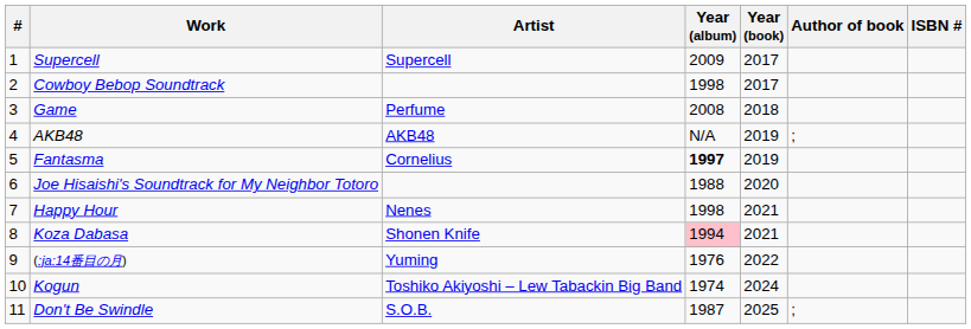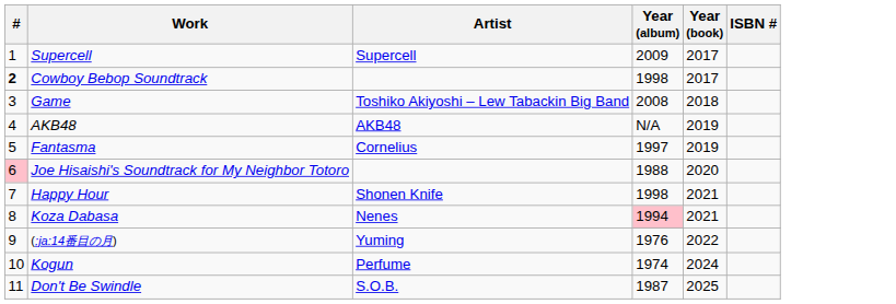- column: Author of book | ; | ;
Cowboy Bebop Soundtrack | #: normal -> bold
Game | Artist: Perfume -> Toshiko Akiyoshi – Lew Tabackin Big Band
Fantasma | Year (album): bold -> normal
Joe Hisaishi's Soundtrack for My Neighbor Totoro | #: no background -> pink background
Happy Hour | Artist: Nenes -> Shonen Knife
Koza Dabasa | Artist: Shonen Knife -> Nenes
Kogun | Artist: Toshiko Akiyoshi – Lew Tabackin Big Band -> Perfume
